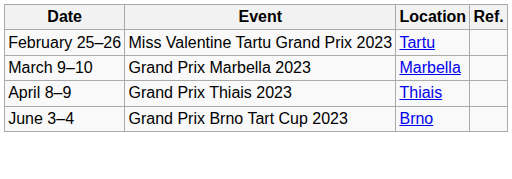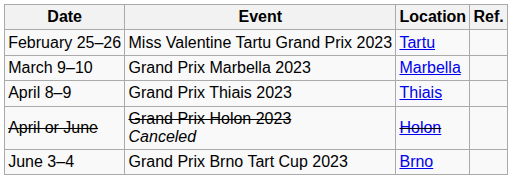+ row: April or June | Grand Prix Holon 2023 Canceled | Holon
